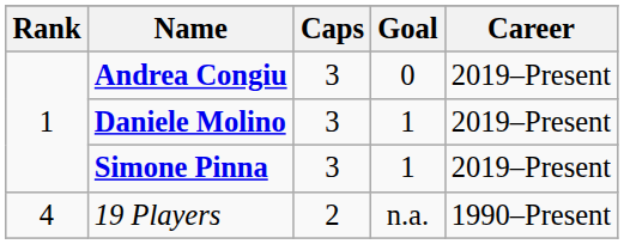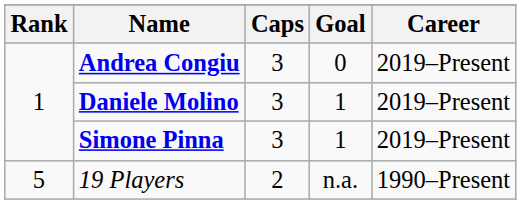19 Players | Rank: 4 -> 5
